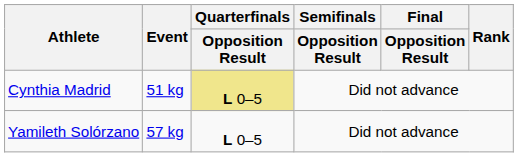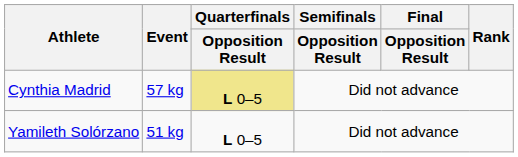Cynthia Madrid | Event: 51 kg -> 57 kg
Yamileth Solórzano | Event: 57 kg -> 51 kg
